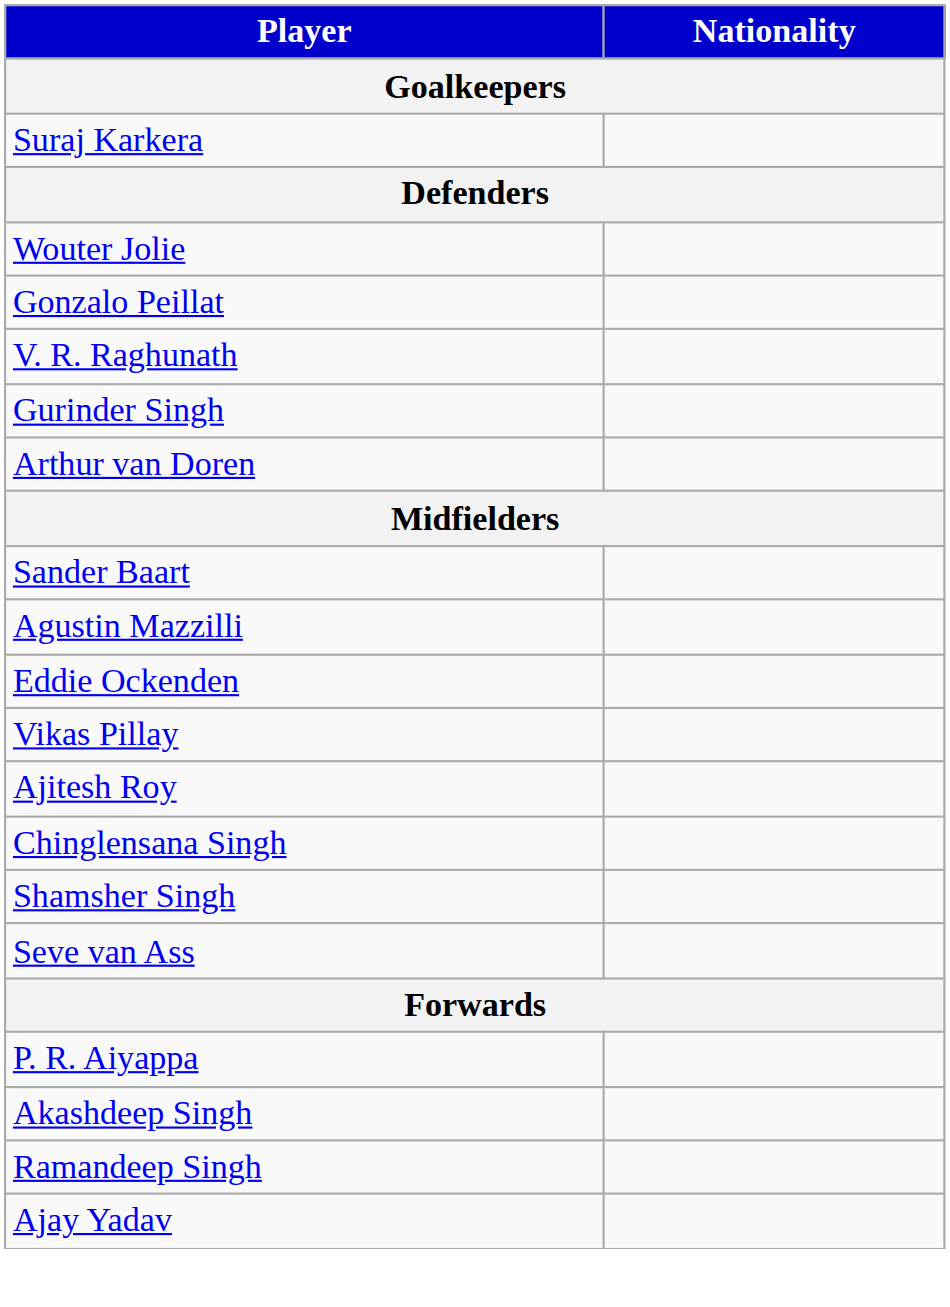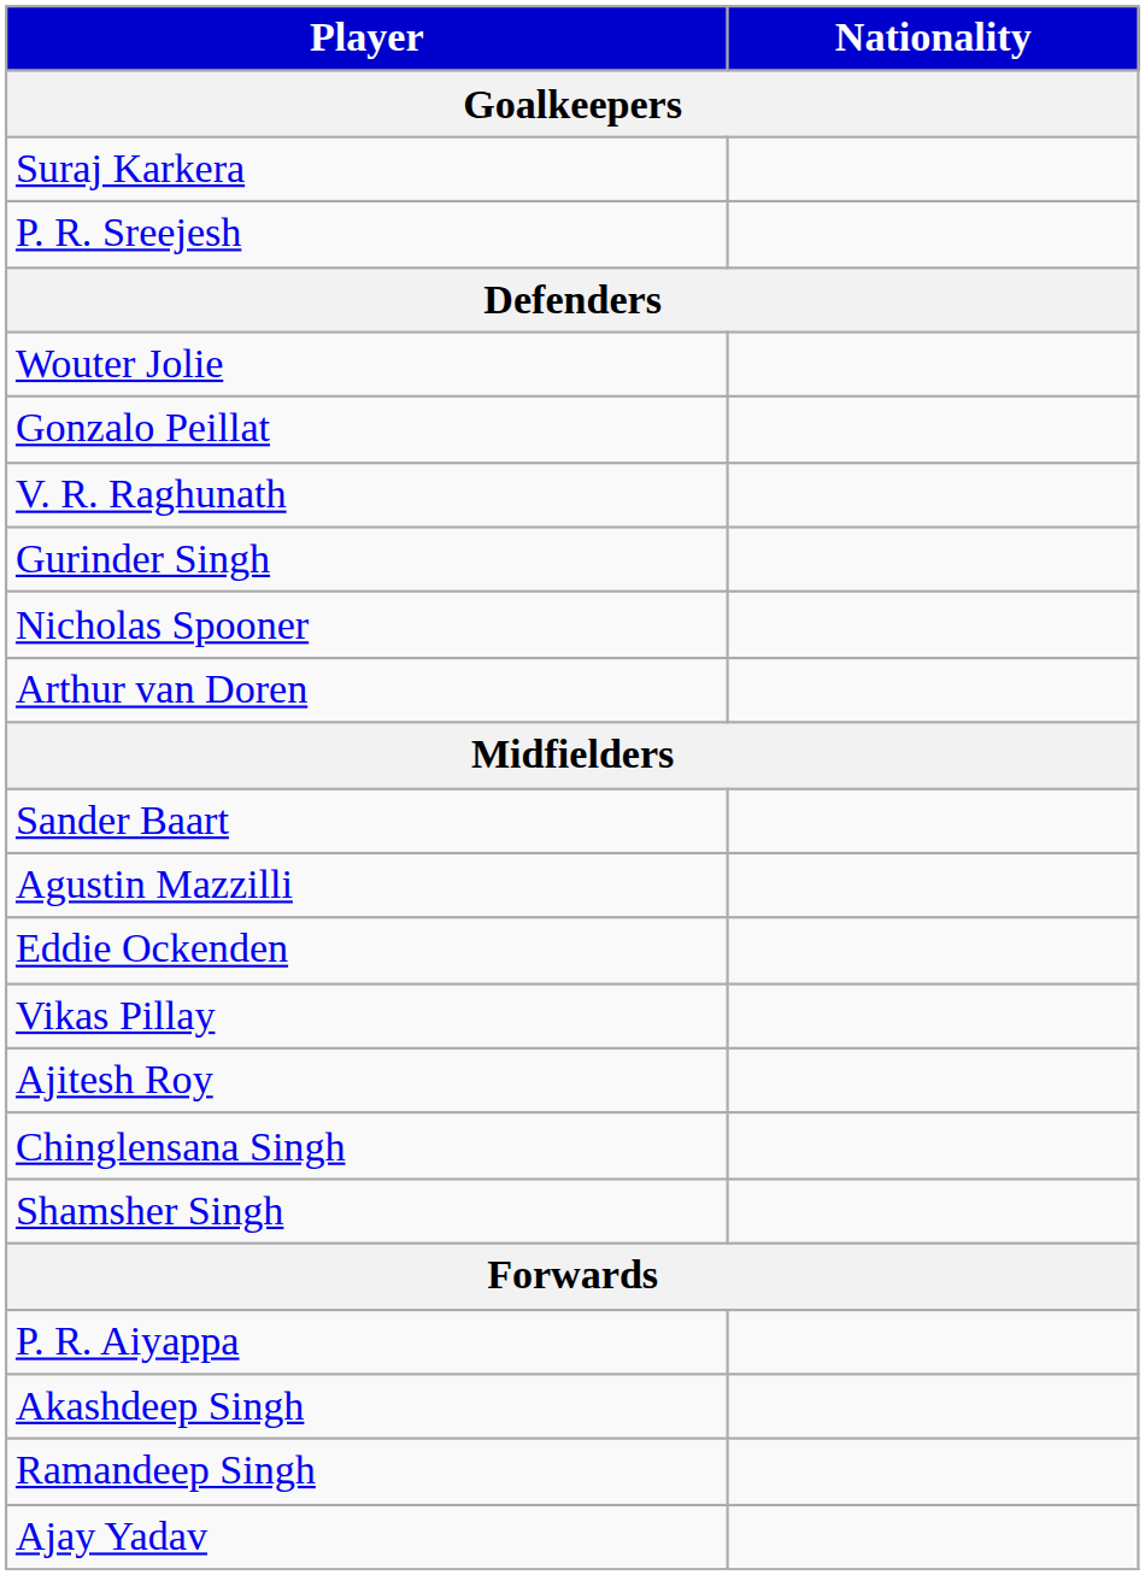+ row: P. R. Sreejesh
+ row: Nicholas Spooner
- row: Seve van Ass
